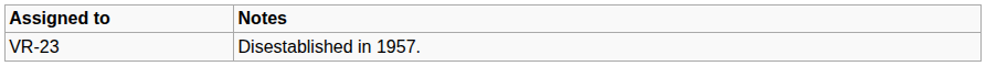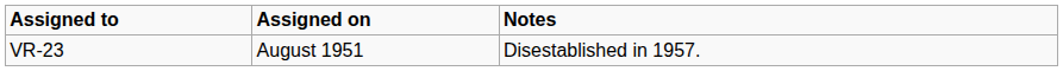+ column: Assigned on | August 1951
